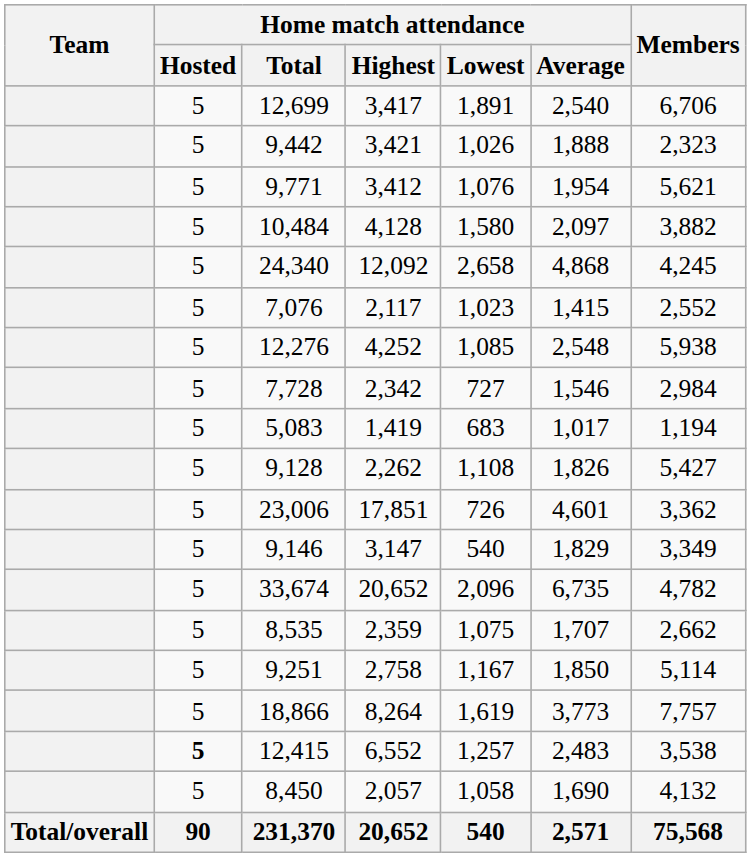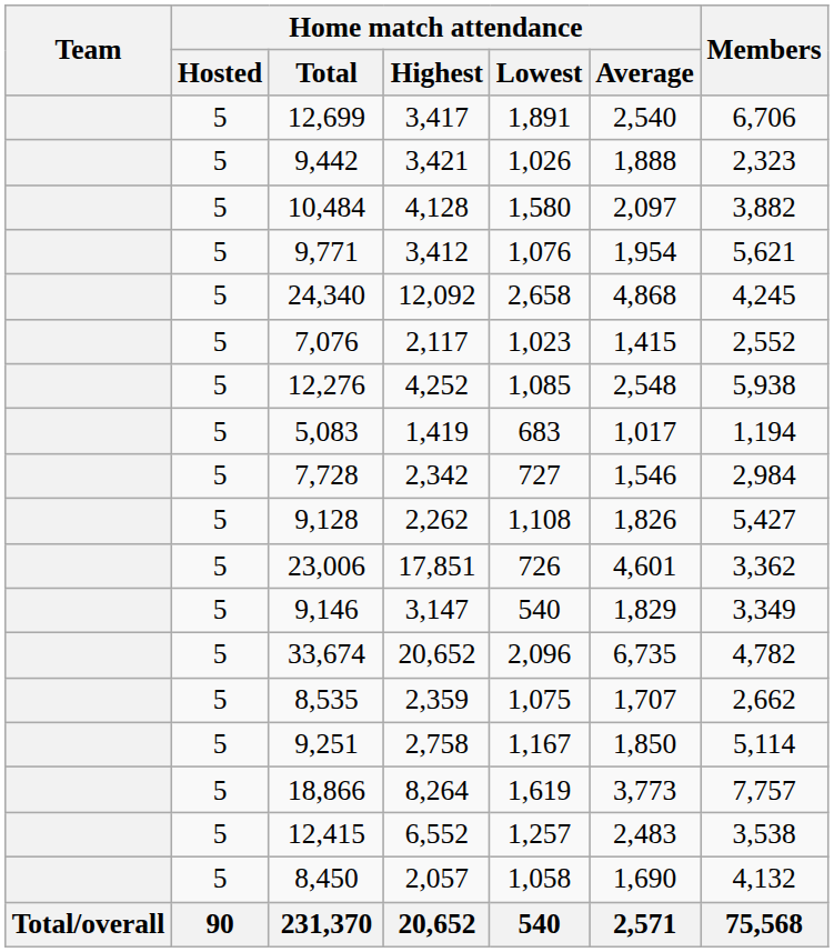rows swapped: 10,484 <-> 9,771
rows swapped: 5,083 <-> 7,728
12,415 | Home match attendance / Hosted: bold -> normal
